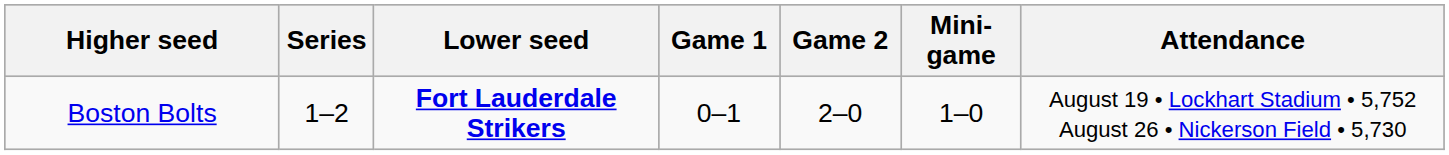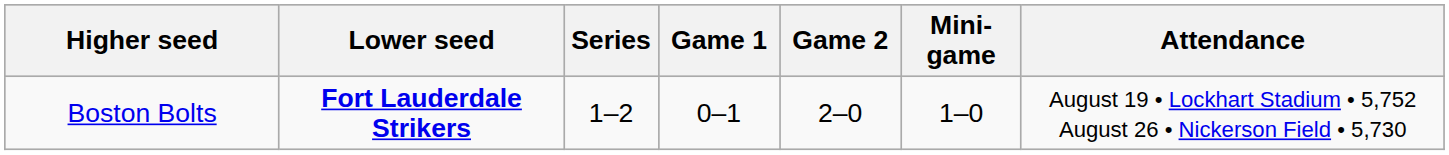columns swapped: Series <-> Lower seed
